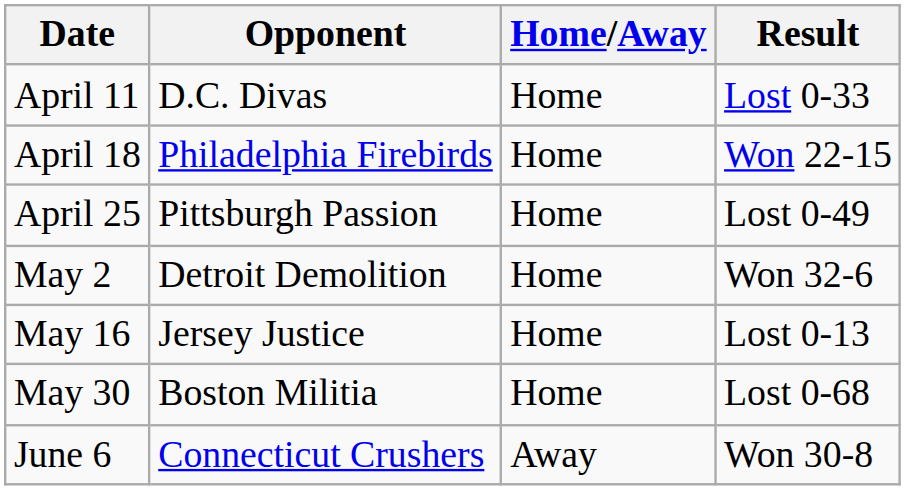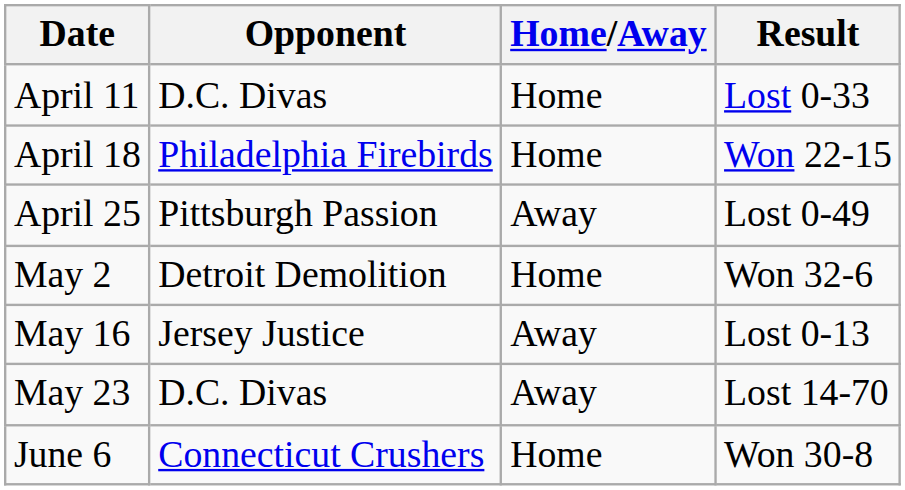April 25 | Home/Away: Home -> Away
May 16 | Home/Away: Home -> Away
+ row: May 23 | D.C. Divas | Away | Lost 14-70
- row: May 30 | Boston Militia | Home | Lost 0-68
June 6 | Home/Away: Away -> Home
